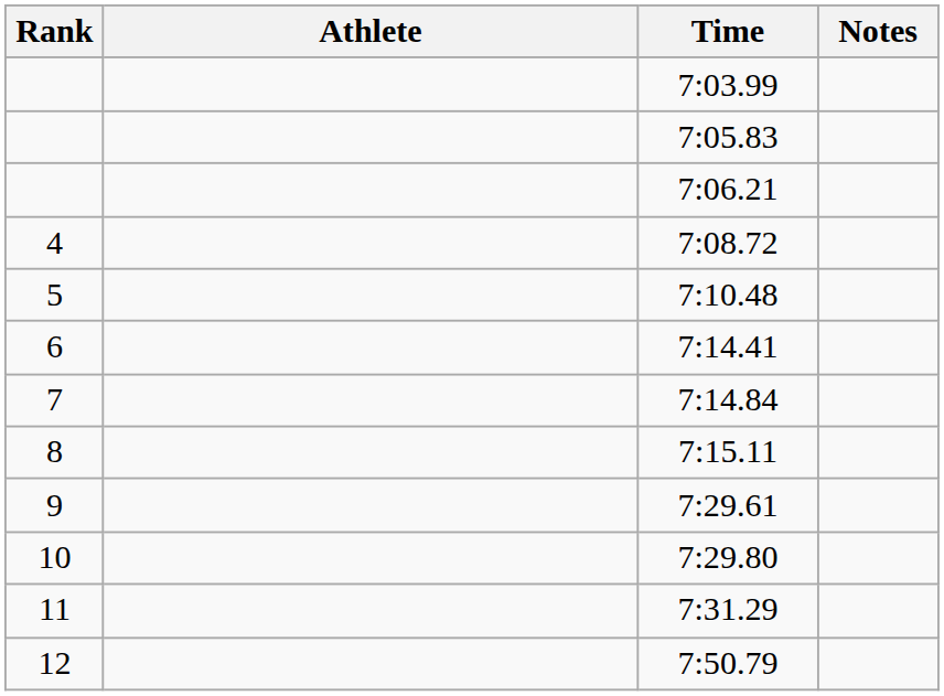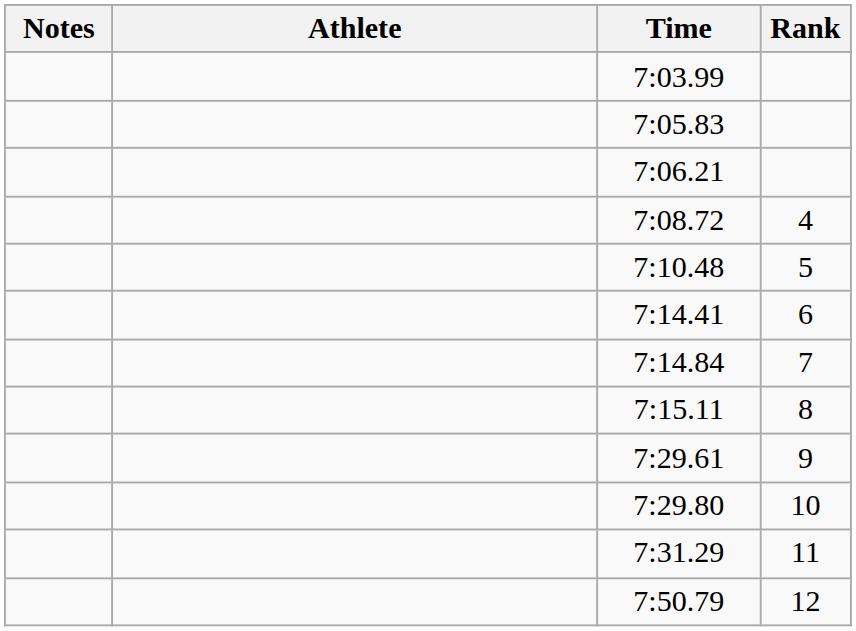columns swapped: Rank <-> Notes
